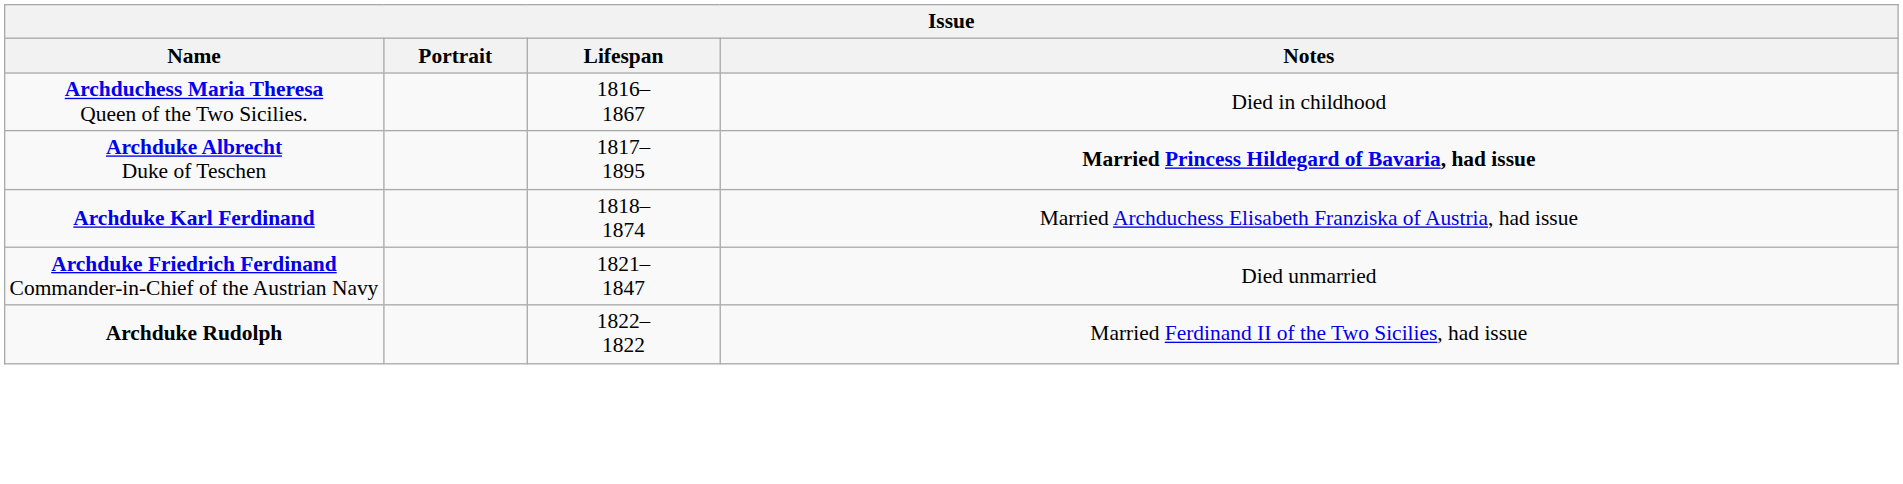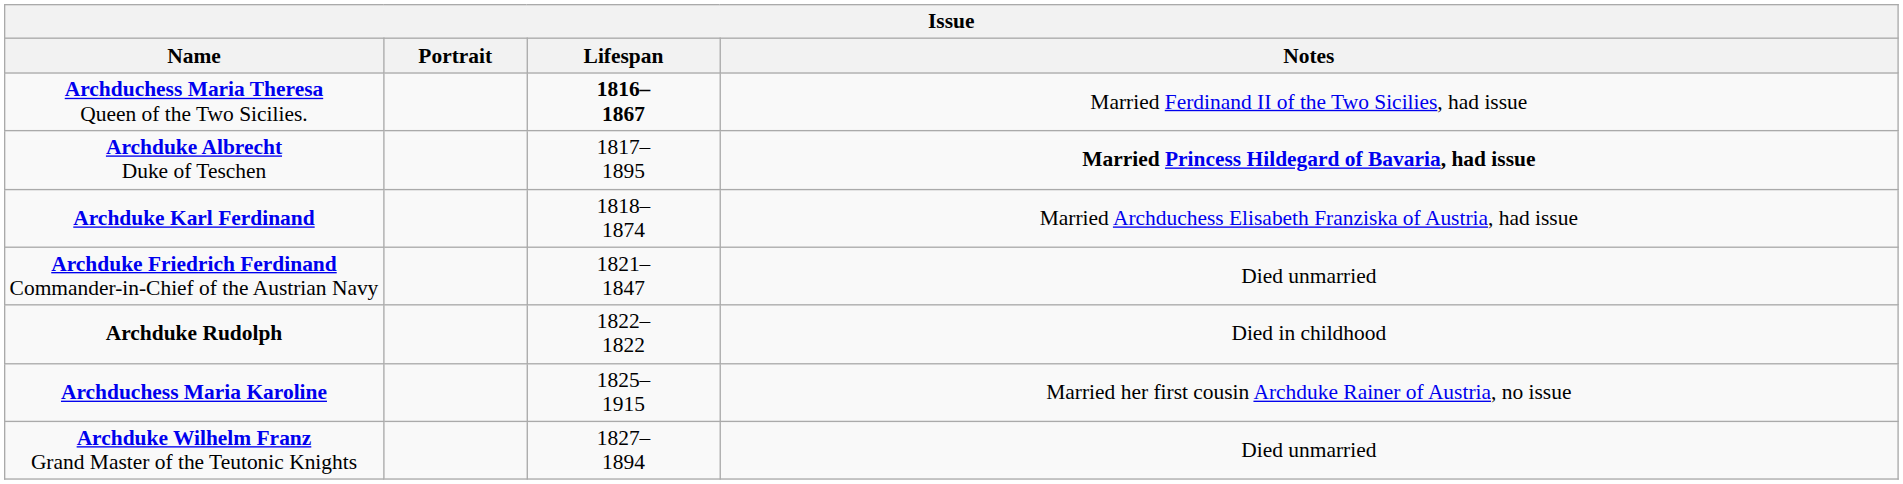Archduchess Maria Theresa Queen of the Two Sicilies. | Lifespan: normal -> bold
Archduchess Maria Theresa Queen of the Two Sicilies. | Notes: Died in childhood -> Married Ferdinand II of the Two Sicilies, had issue
Archduke Rudolph | Notes: Married Ferdinand II of the Two Sicilies, had issue -> Died in childhood
+ row: Archduchess Maria Karoline | 1825– 1915 | Married her first cousin Archduke Rainer of Austria, no issue
+ row: Archduke Wilhelm Franz Grand Master of the Teutonic Knights | 1827– 1894 | Died unmarried
